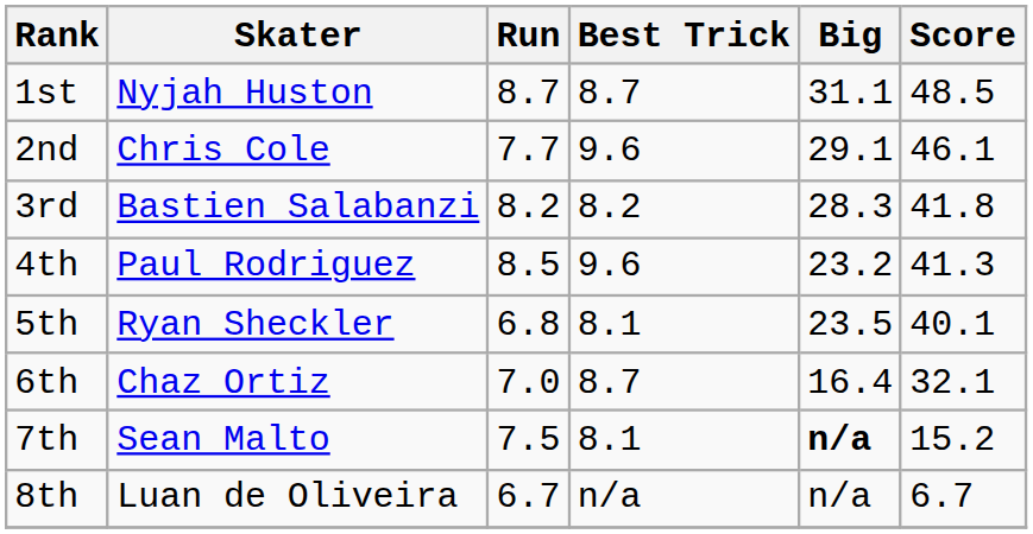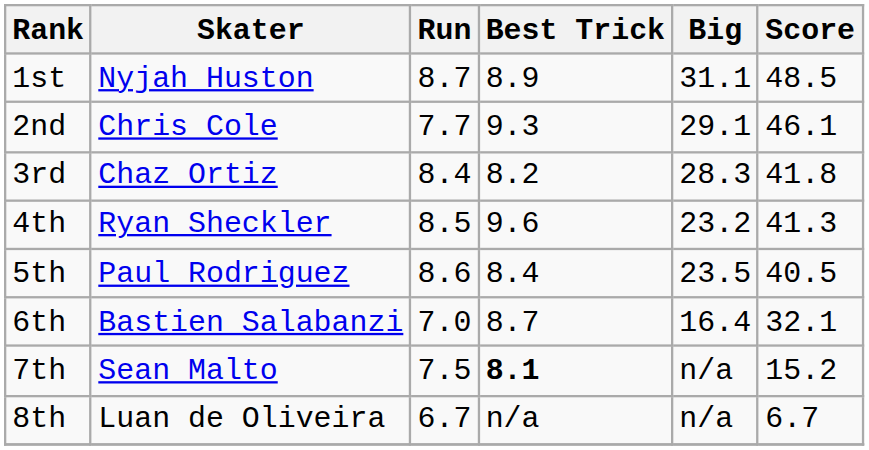1st | Best Trick: 8.7 -> 8.9
2nd | Best Trick: 9.6 -> 9.3
3rd | Skater: Bastien Salabanzi -> Chaz Ortiz
3rd | Run: 8.2 -> 8.4
4th | Skater: Paul Rodriguez -> Ryan Sheckler
5th | Skater: Ryan Sheckler -> Paul Rodriguez
5th | Run: 6.8 -> 8.6
5th | Best Trick: 8.1 -> 8.4
5th | Score: 40.1 -> 40.5
6th | Skater: Chaz Ortiz -> Bastien Salabanzi
7th | Best Trick: normal -> bold
7th | Big: bold -> normal
